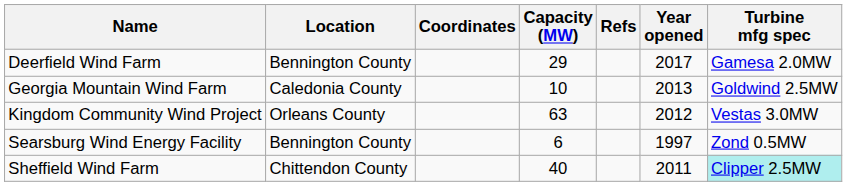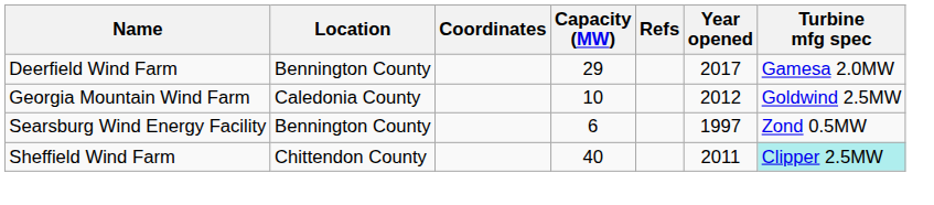Georgia Mountain Wind Farm | Year opened: 2013 -> 2012
- row: Kingdom Community Wind Project | Orleans County | 63 | 2012 | Vestas 3.0MW
